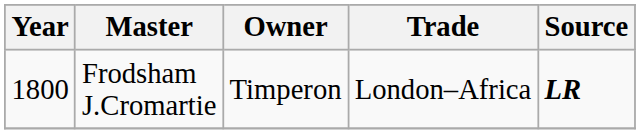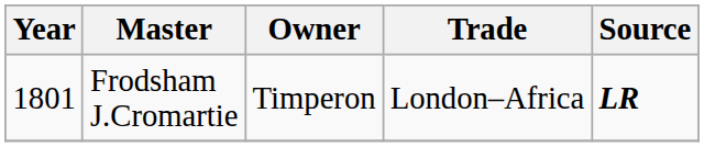Frodsham J.Cromartie | Year: 1800 -> 1801
